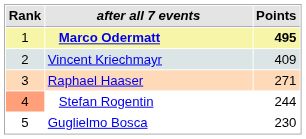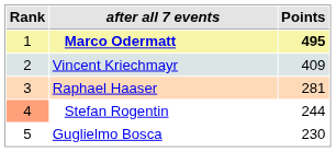Raphael Haaser | Points: 271 -> 281
